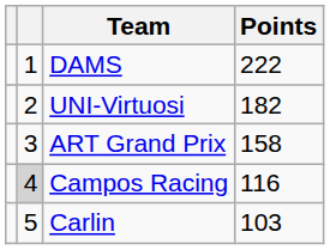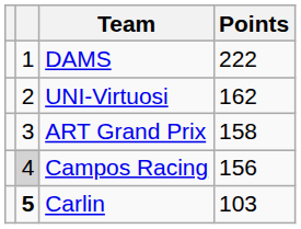UNI-Virtuosi | Points: 182 -> 162
Campos Racing | Points: 116 -> 156
Carlin | column 2: normal -> bold
